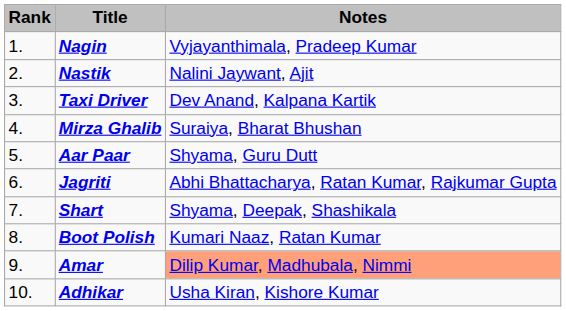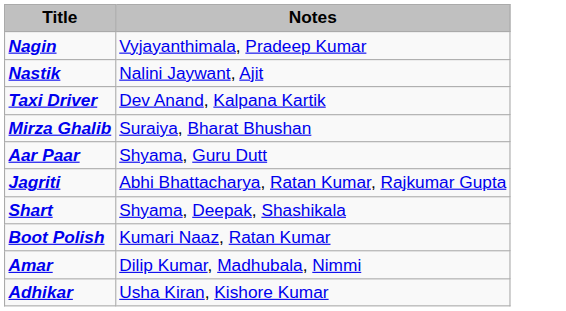- column: Rank | 1. | 2. | 3. | 4. | 5. | 6. | 7. | 8. | 9. | 10.
Amar | Notes: lightsalmon background -> no background
